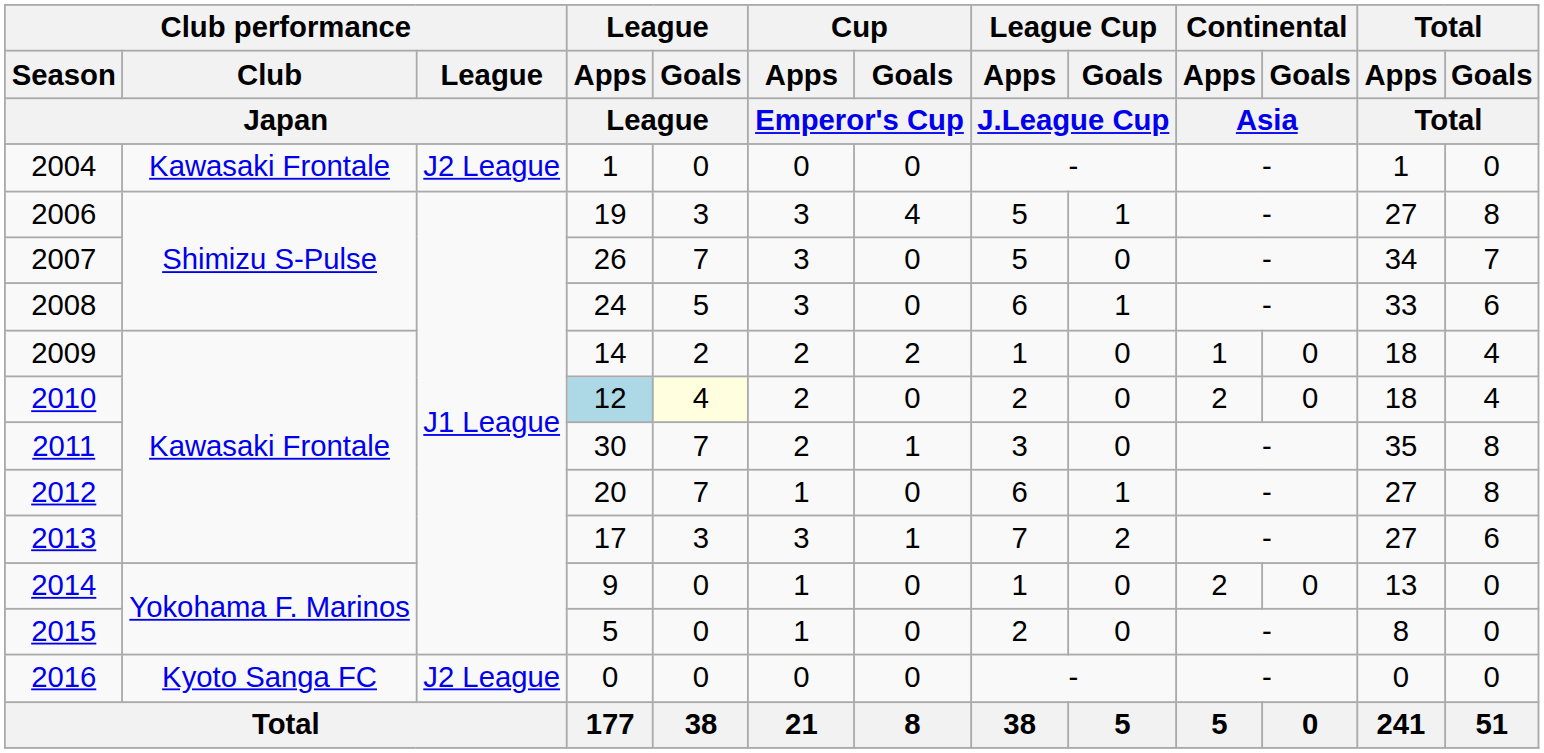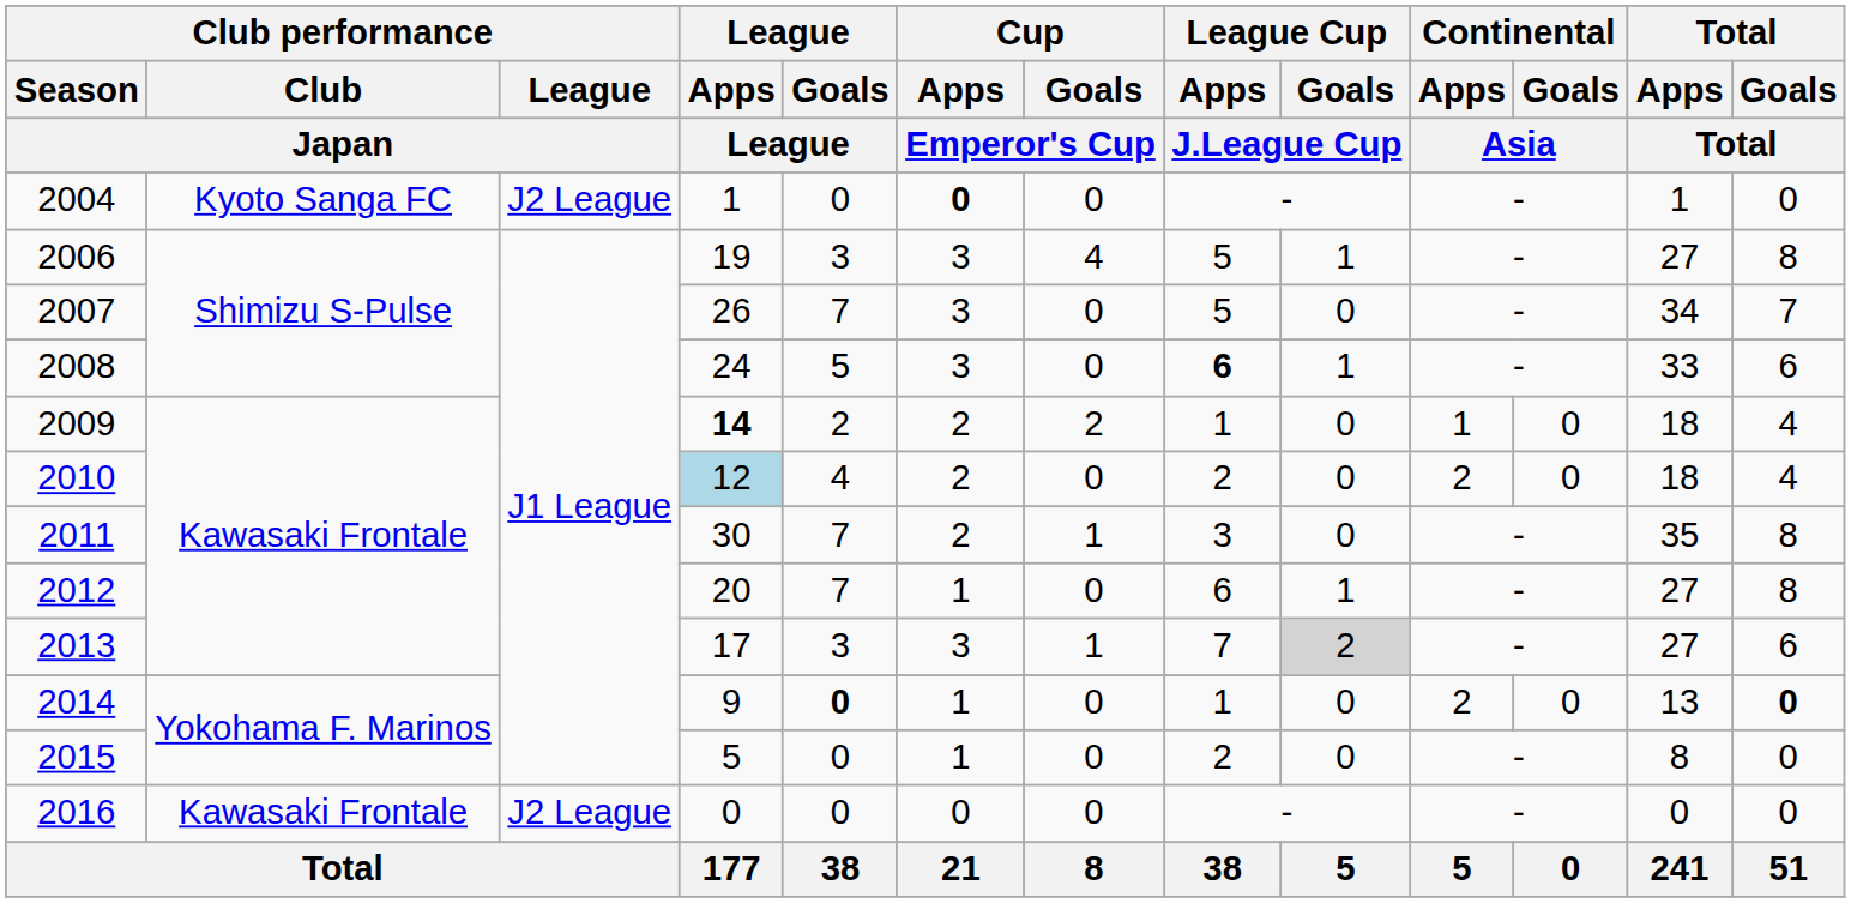2004 | Club performance / Club / Japan: Kawasaki Frontale -> Kyoto Sanga FC
2004 | Cup / Apps / Emperor's Cup: normal -> bold
2008 | League Cup / Apps / J.League Cup: normal -> bold
2009 | League / Apps / League: normal -> bold
2010 | League / Goals / League: lightyellow background -> no background
2013 | League Cup / Goals / J.League Cup: no background -> lightgrey background
2014 | League / Goals / League: normal -> bold
2014 | Total / Goals / Total: normal -> bold
2016 | Club performance / Club / Japan: Kyoto Sanga FC -> Kawasaki Frontale
